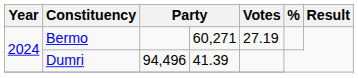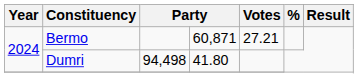Bermo | column 4: 60,271 -> 60,871
Bermo | Votes: 27.19 -> 27.21
Dumri | column 3: 94,496 -> 94,498
Dumri | column 4: 41.39 -> 41.80
